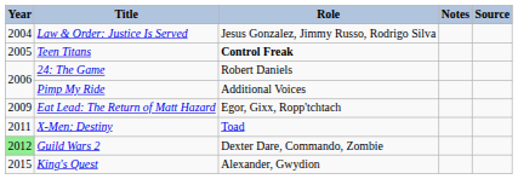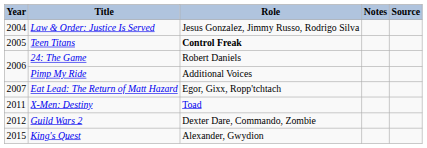Eat Lead: The Return of Matt Hazard | Year: 2009 -> 2007
Guild Wars 2 | Year: lightgreen background -> no background
